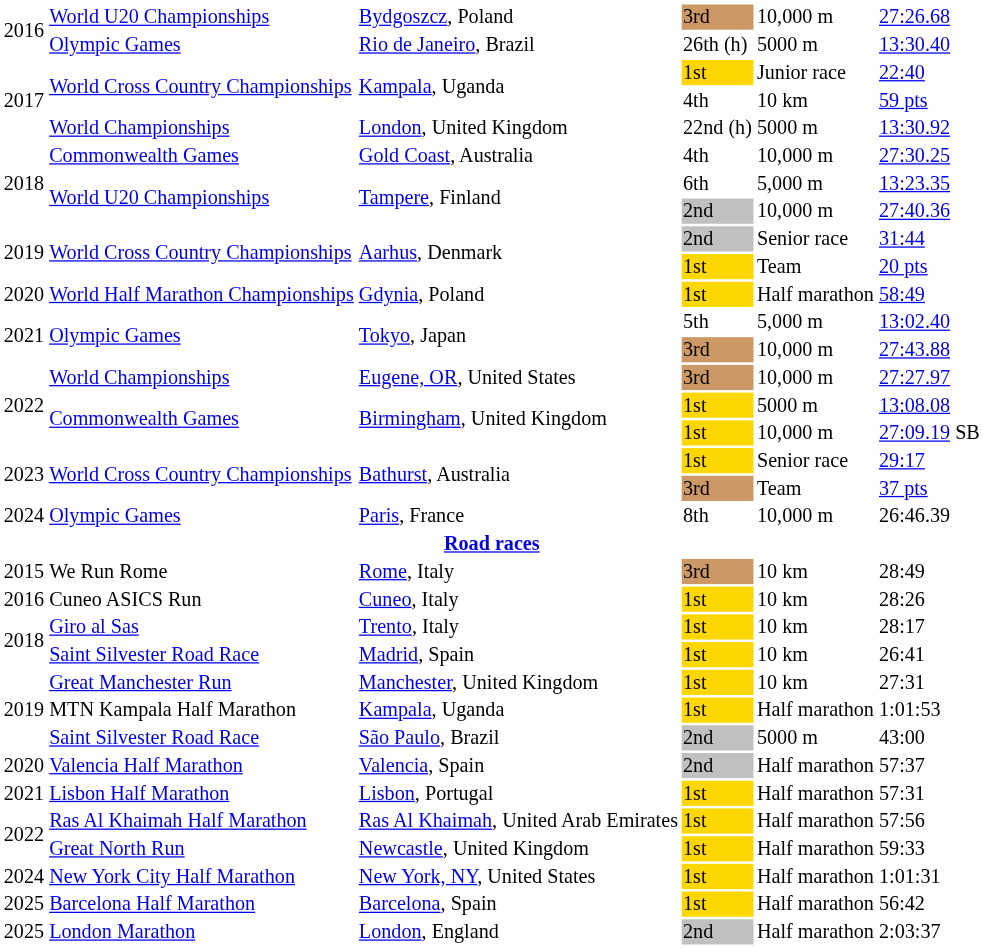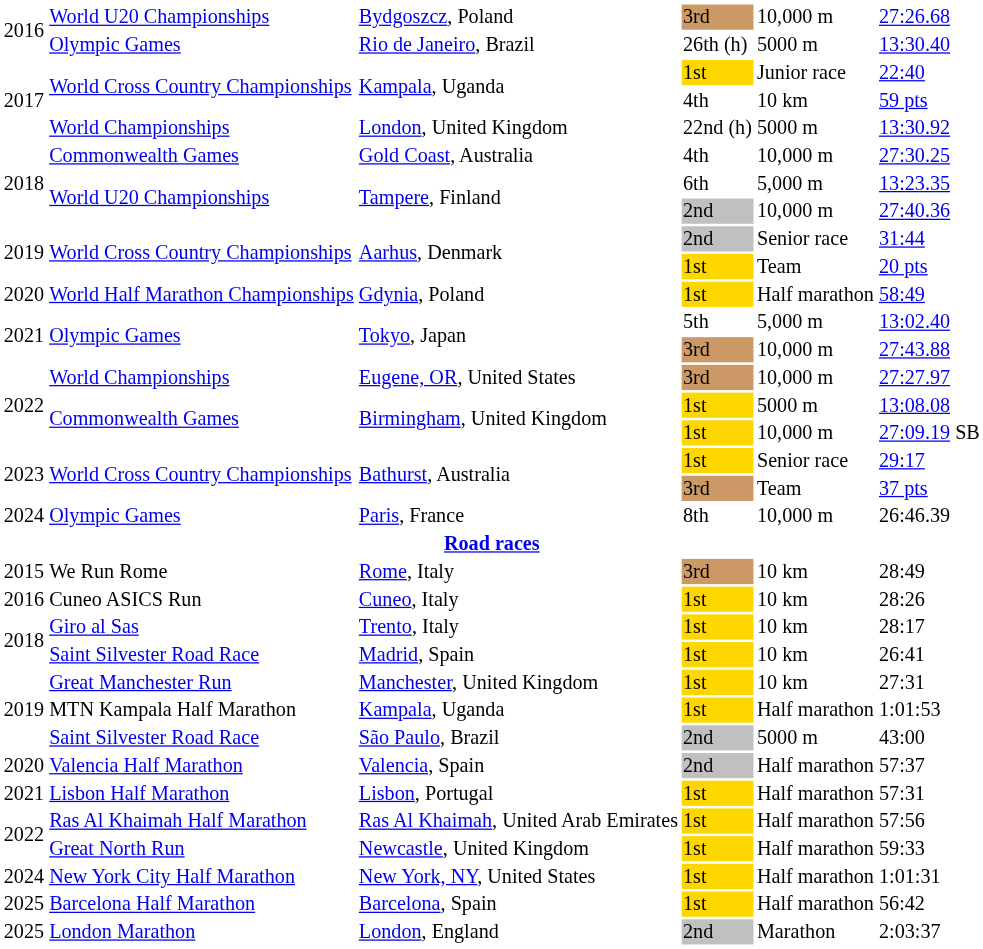London, England | column 5: Half marathon -> Marathon
